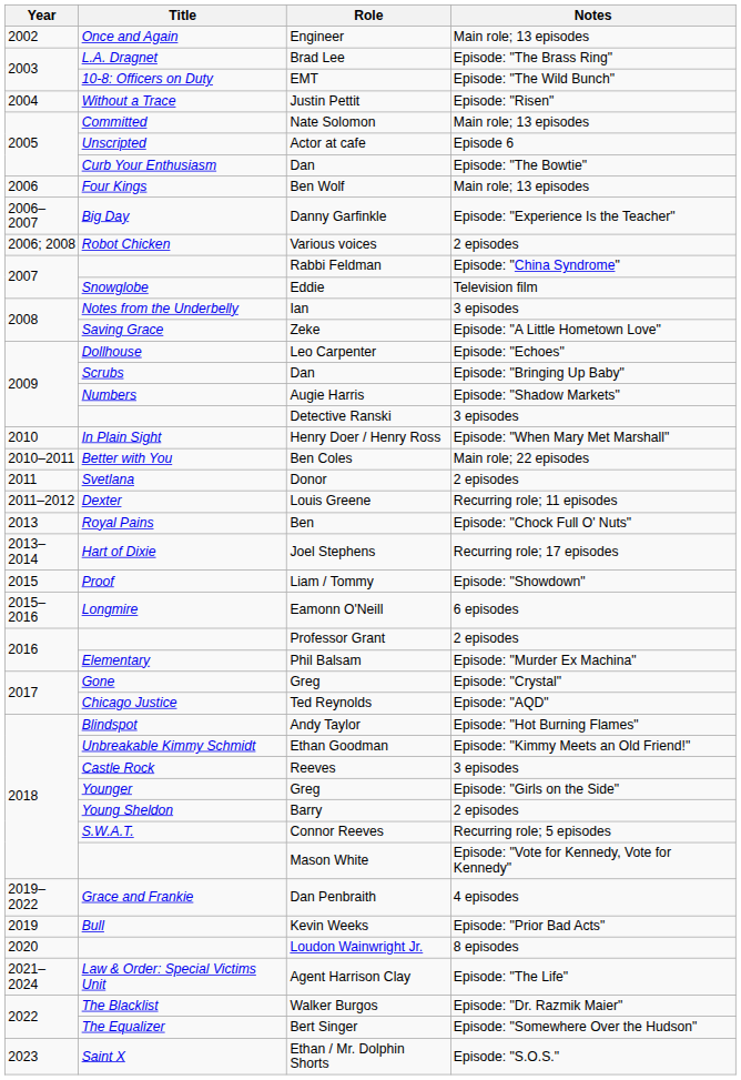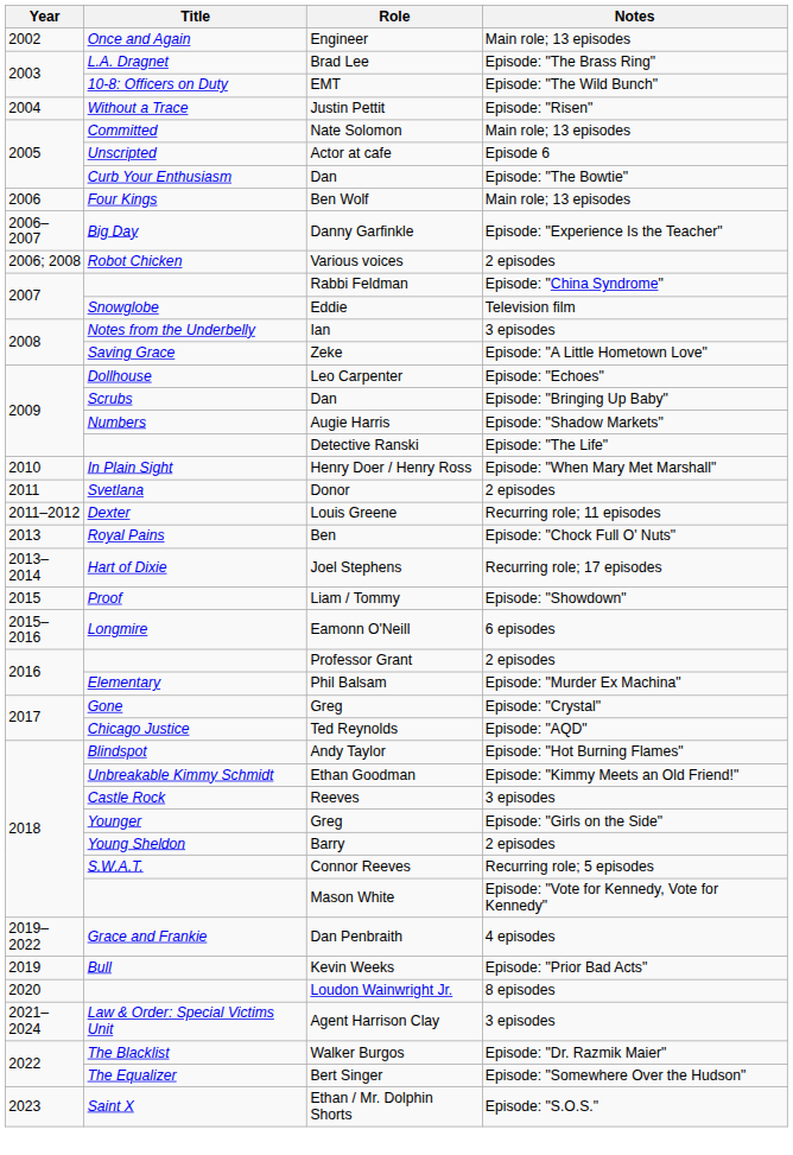Detective Ranski | Notes: 3 episodes -> Episode: "The Life"
- row: 2010–2011 | Better with You | Ben Coles | Main role; 22 episodes
Agent Harrison Clay | Notes: Episode: "The Life" -> 3 episodes
